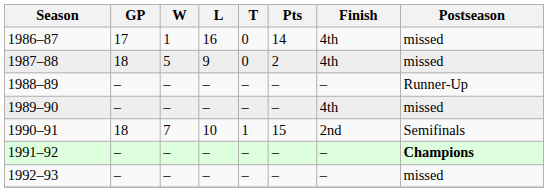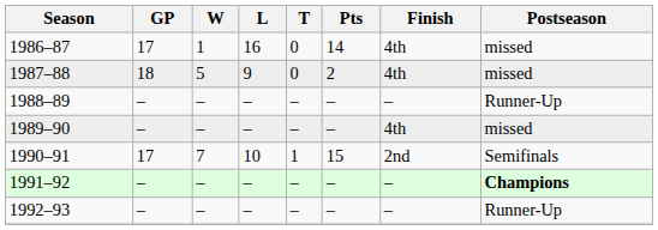1990–91 | GP: 18 -> 17
1992–93 | Postseason: missed -> Runner-Up
